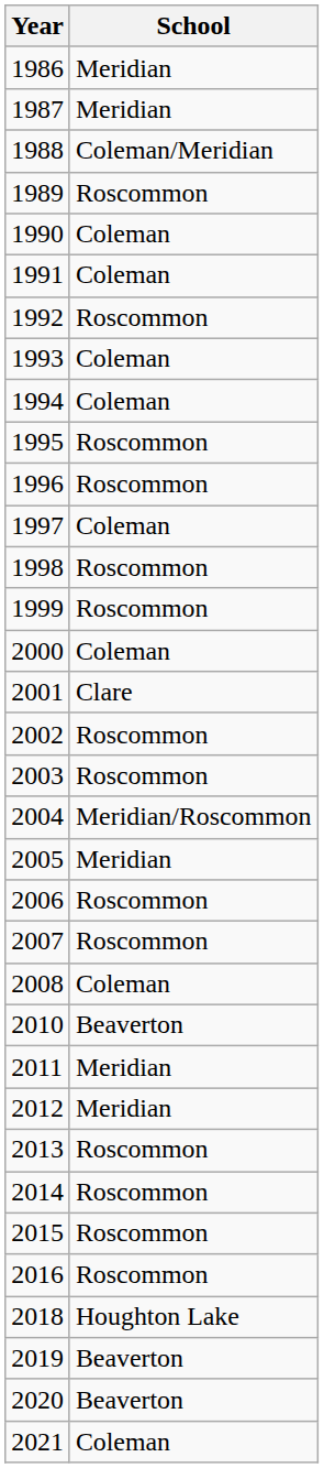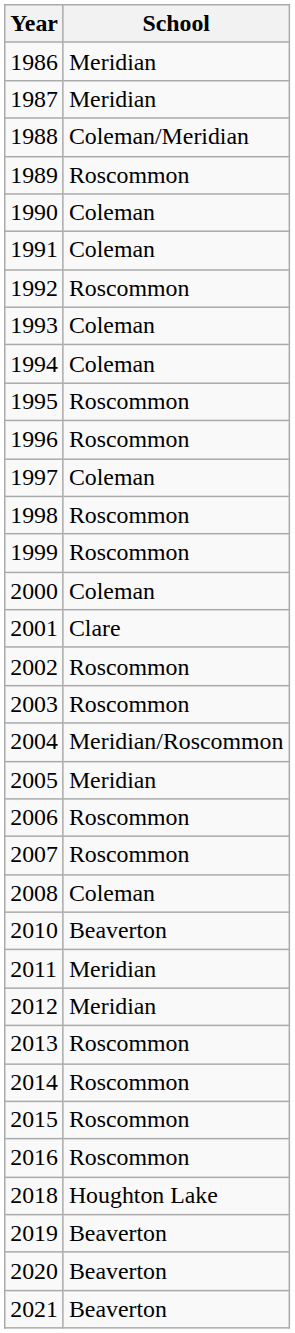2021 | School: Coleman -> Beaverton
